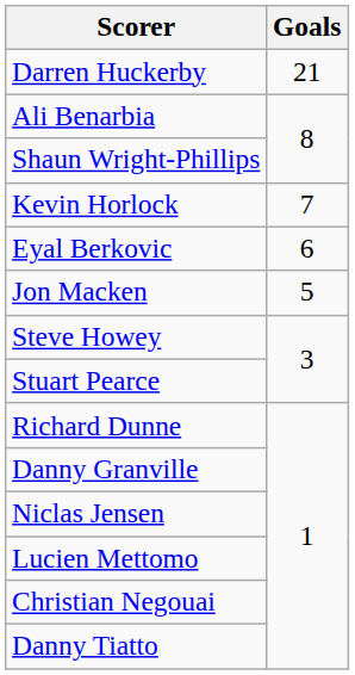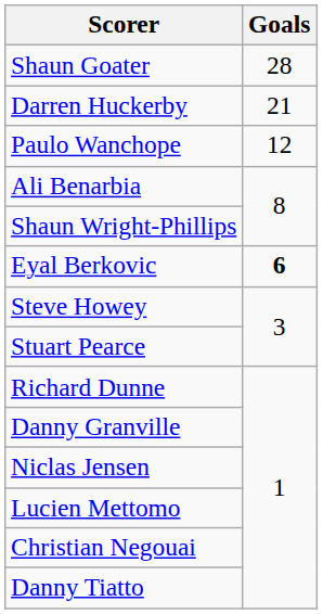+ row: Shaun Goater | 28
+ row: Paulo Wanchope | 12
- row: Kevin Horlock | 7
Eyal Berkovic | Goals: normal -> bold
- row: Jon Macken | 5
